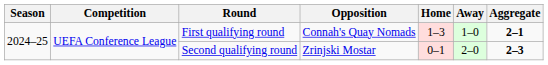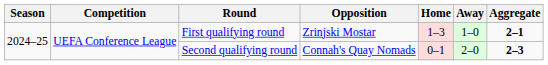First qualifying round | Opposition: Connah's Quay Nomads -> Zrinjski Mostar
Second qualifying round | Opposition: Zrinjski Mostar -> Connah's Quay Nomads
